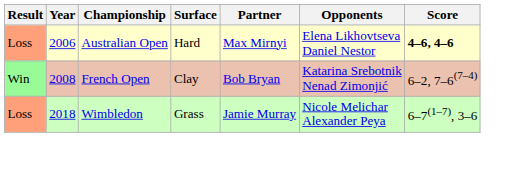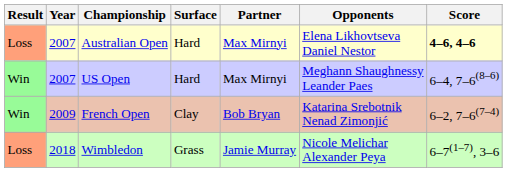Australian Open | Year: 2006 -> 2007
+ row: Win | 2007 | US Open | Hard | Max Mirnyi | Meghann Shaughnessy Leander Paes | 6–4, 7–6(8–6)
French Open | Year: 2008 -> 2009
